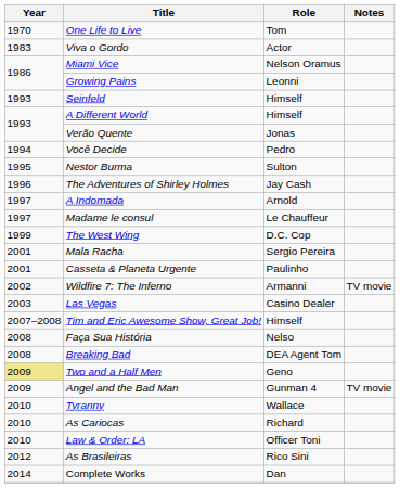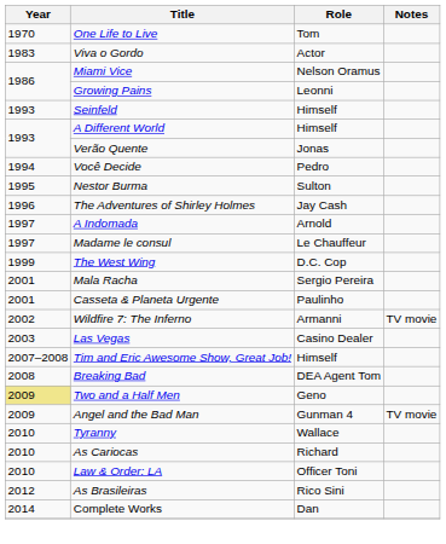- row: 2008 | Faça Sua História | Nelso
